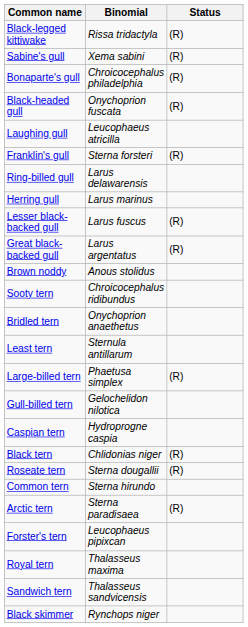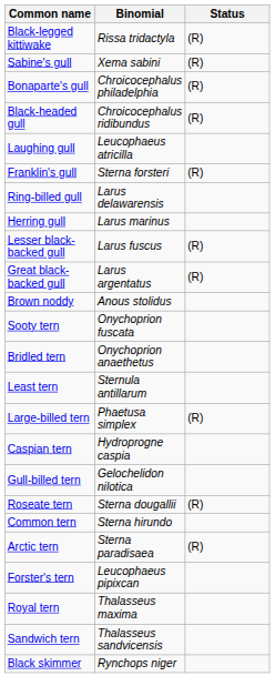Black-headed gull | Binomial: Onychoprion fuscata -> Chroicocephalus ridibundus
Sooty tern | Binomial: Chroicocephalus ridibundus -> Onychoprion fuscata
rows swapped: Gull-billed tern <-> Caspian tern
- row: Black tern | Chlidonias niger | (R)
